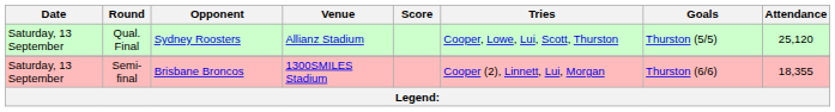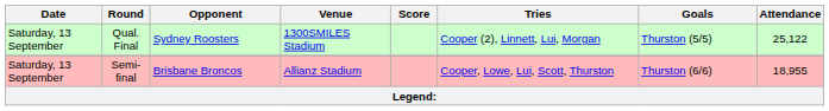Qual. Final | Venue: Allianz Stadium -> 1300SMILES Stadium
Qual. Final | Tries: Cooper, Lowe, Lui, Scott, Thurston -> Cooper (2), Linnett, Lui, Morgan
Qual. Final | Attendance: 25,120 -> 25,122
Semi-final | Venue: 1300SMILES Stadium -> Allianz Stadium
Semi-final | Tries: Cooper (2), Linnett, Lui, Morgan -> Cooper, Lowe, Lui, Scott, Thurston
Semi-final | Attendance: 18,355 -> 18,955
